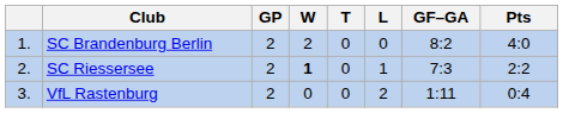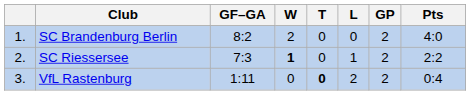columns swapped: GP <-> GF–GA
VfL Rastenburg | T: normal -> bold
